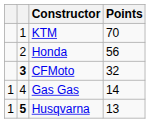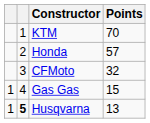Honda | Points: 56 -> 57
CFMoto | column 2: bold -> normal
Gas Gas | Points: 14 -> 15
